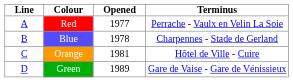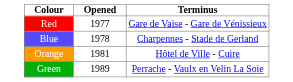- column: Line | A | B | C | D
Red | Terminus: Perrache - Vaulx en Velin La Soie -> Gare de Vaise - Gare de Vénissieux
Green | Terminus: Gare de Vaise - Gare de Vénissieux -> Perrache - Vaulx en Velin La Soie
